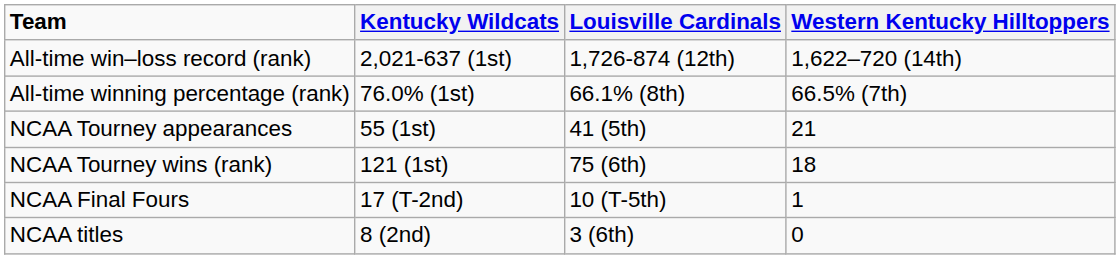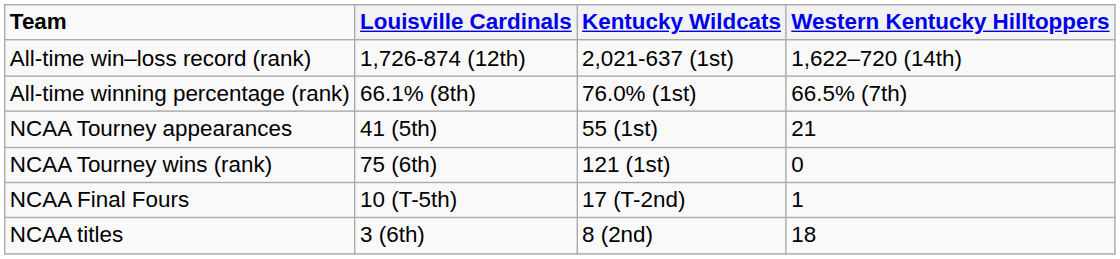columns swapped: Kentucky Wildcats <-> Louisville Cardinals
NCAA Tourney wins (rank) | Western Kentucky Hilltoppers: 18 -> 0
NCAA titles | Western Kentucky Hilltoppers: 0 -> 18
